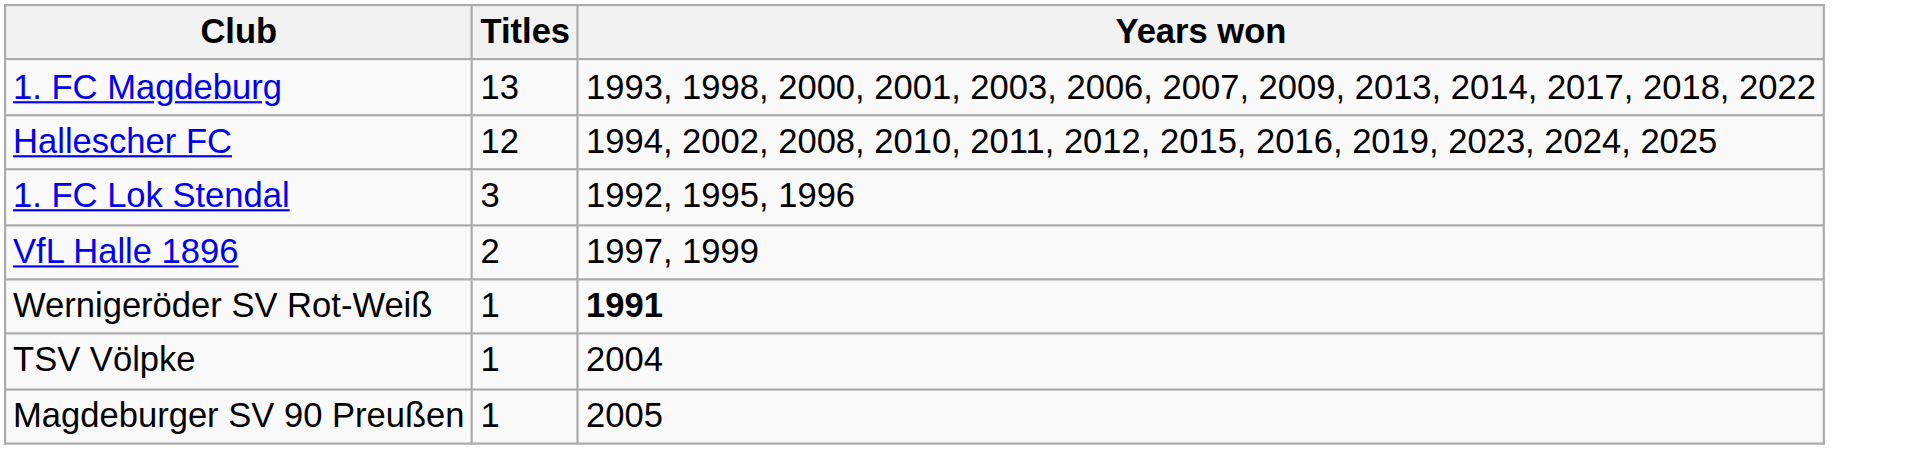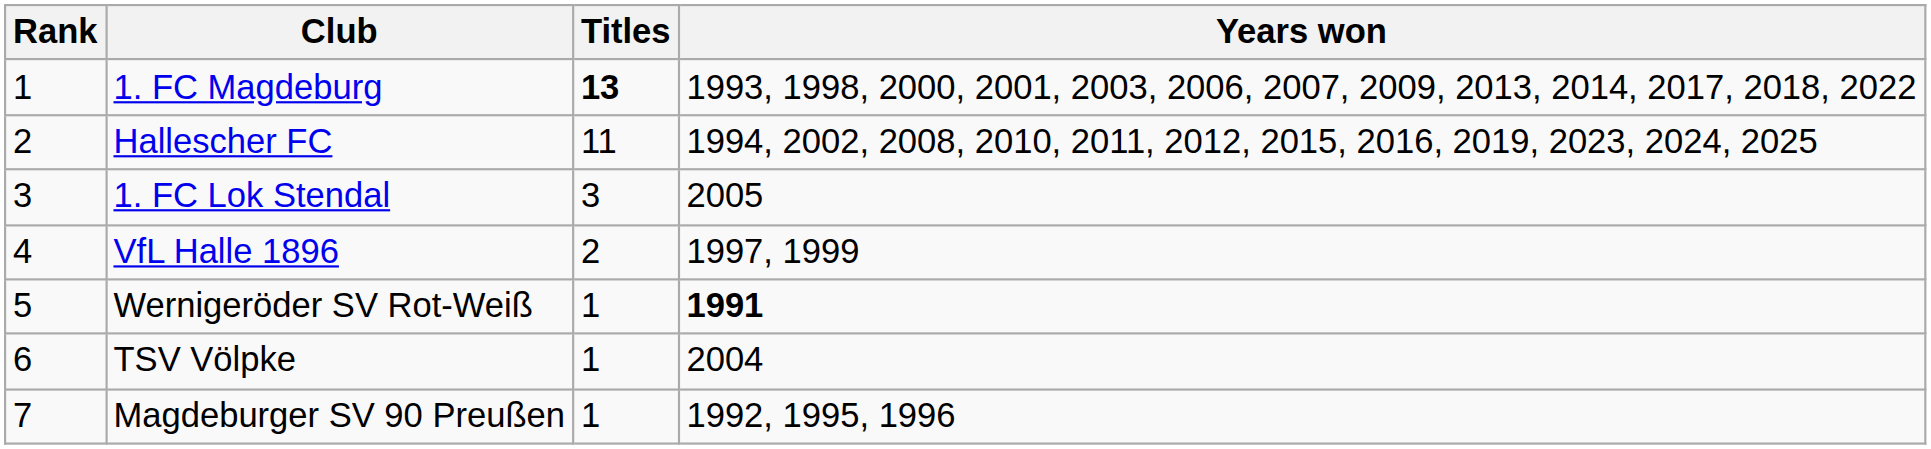+ column: Rank | 1 | 2 | 3 | 4 | 5 | 6 | 7
1. FC Magdeburg | Titles: normal -> bold
Hallescher FC | Titles: 12 -> 11
1. FC Lok Stendal | Years won: 1992, 1995, 1996 -> 2005
Magdeburger SV 90 Preußen | Years won: 2005 -> 1992, 1995, 1996
